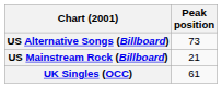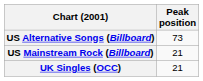UK Singles (OCC) | Peak position: 61 -> 21
